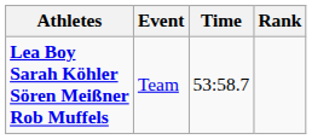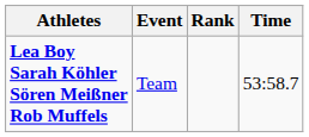columns swapped: Time <-> Rank
